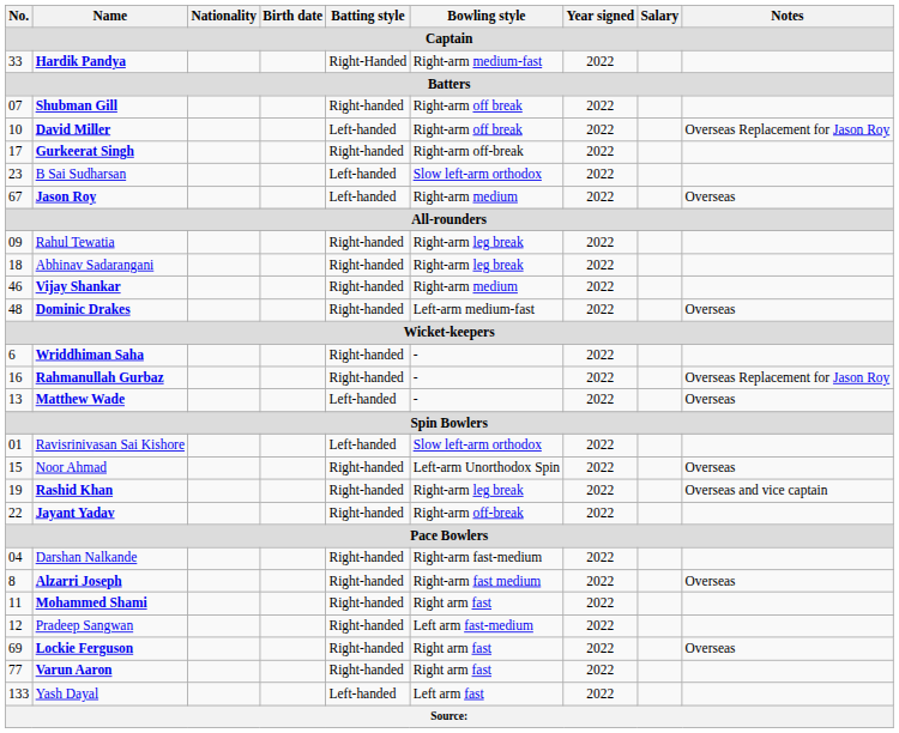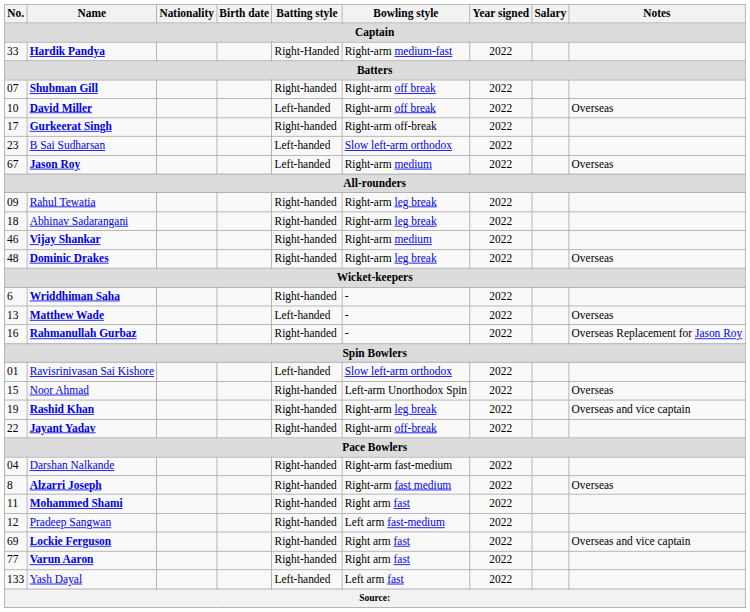David Miller | Notes: Overseas Replacement for Jason Roy -> Overseas
Dominic Drakes | Bowling style: Left-arm medium-fast -> Right-arm leg break
rows swapped: Matthew Wade <-> Rahmanullah Gurbaz
Lockie Ferguson | Notes: Overseas -> Overseas and vice captain
